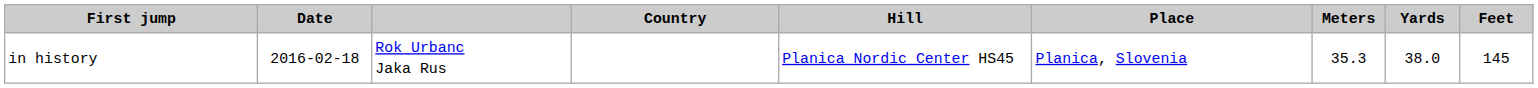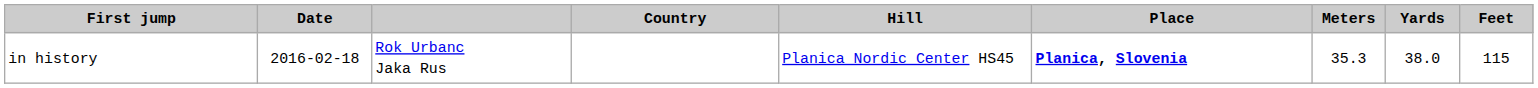in history | Place: normal -> bold
in history | Feet: 145 -> 115
